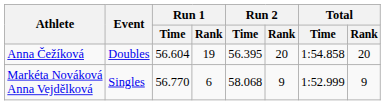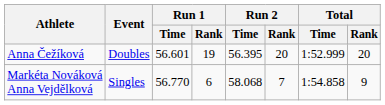Anna Čežíková | Run 1 / Time: 56.604 -> 56.601
Anna Čežíková | Total / Time: 1:54.858 -> 1:52.999
Markéta Nováková Anna Vejdělková | Run 2 / Rank: 9 -> 7
Markéta Nováková Anna Vejdělková | Total / Time: 1:52.999 -> 1:54.858
